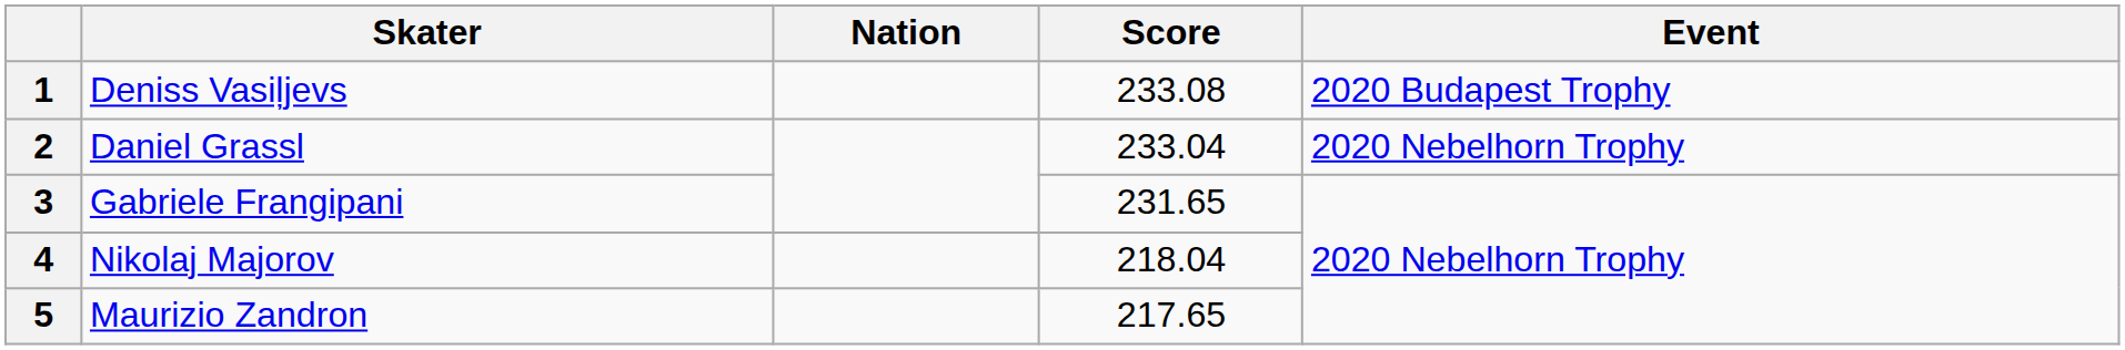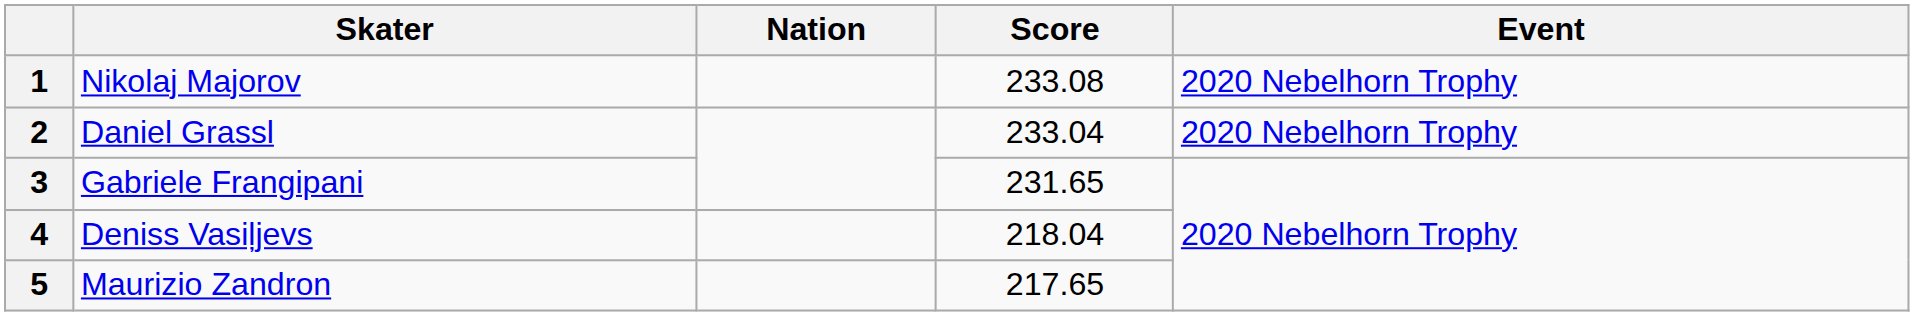1 | Skater: Deniss Vasiļjevs -> Nikolaj Majorov
1 | Event: 2020 Budapest Trophy -> 2020 Nebelhorn Trophy
4 | Skater: Nikolaj Majorov -> Deniss Vasiļjevs
